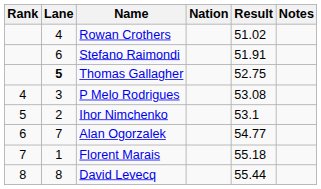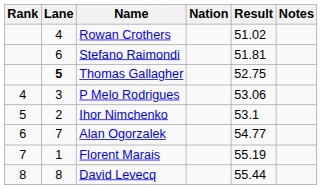Stefano Raimondi | Result: 51.91 -> 51.81
P Melo Rodrigues | Result: 53.08 -> 53.06
Florent Marais | Result: 55.18 -> 55.19
